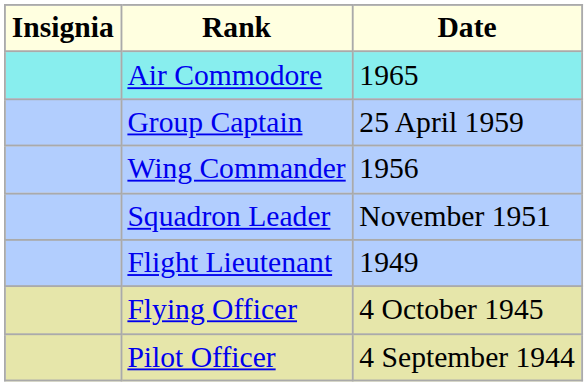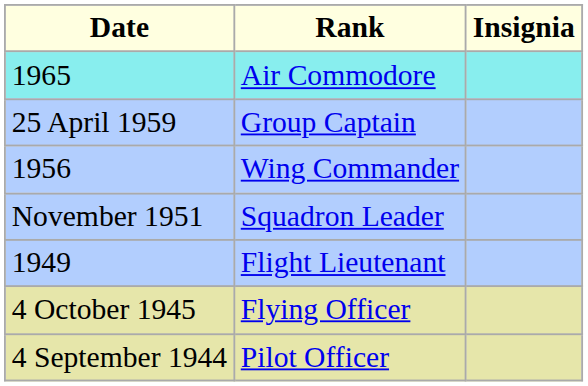columns swapped: Insignia <-> Date
